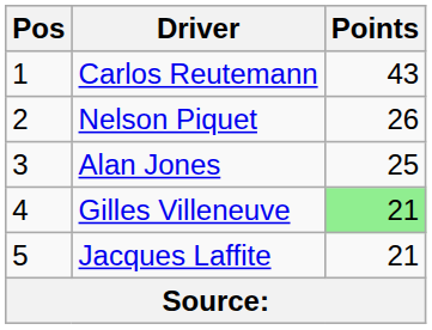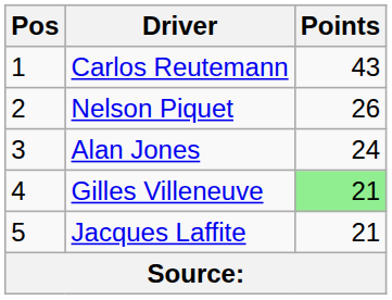Alan Jones | Points: 25 -> 24
